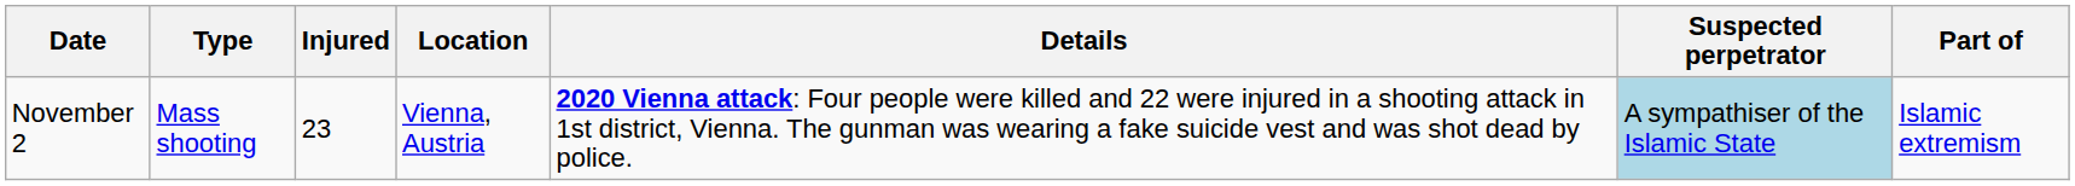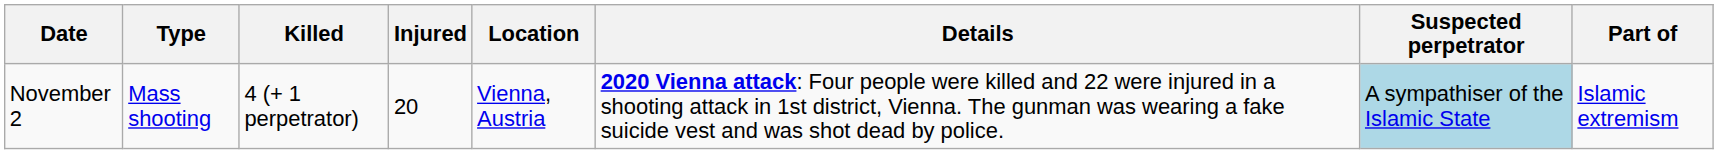+ column: Killed | 4 (+ 1 perpetrator)
November 2 | Injured: 23 -> 20
